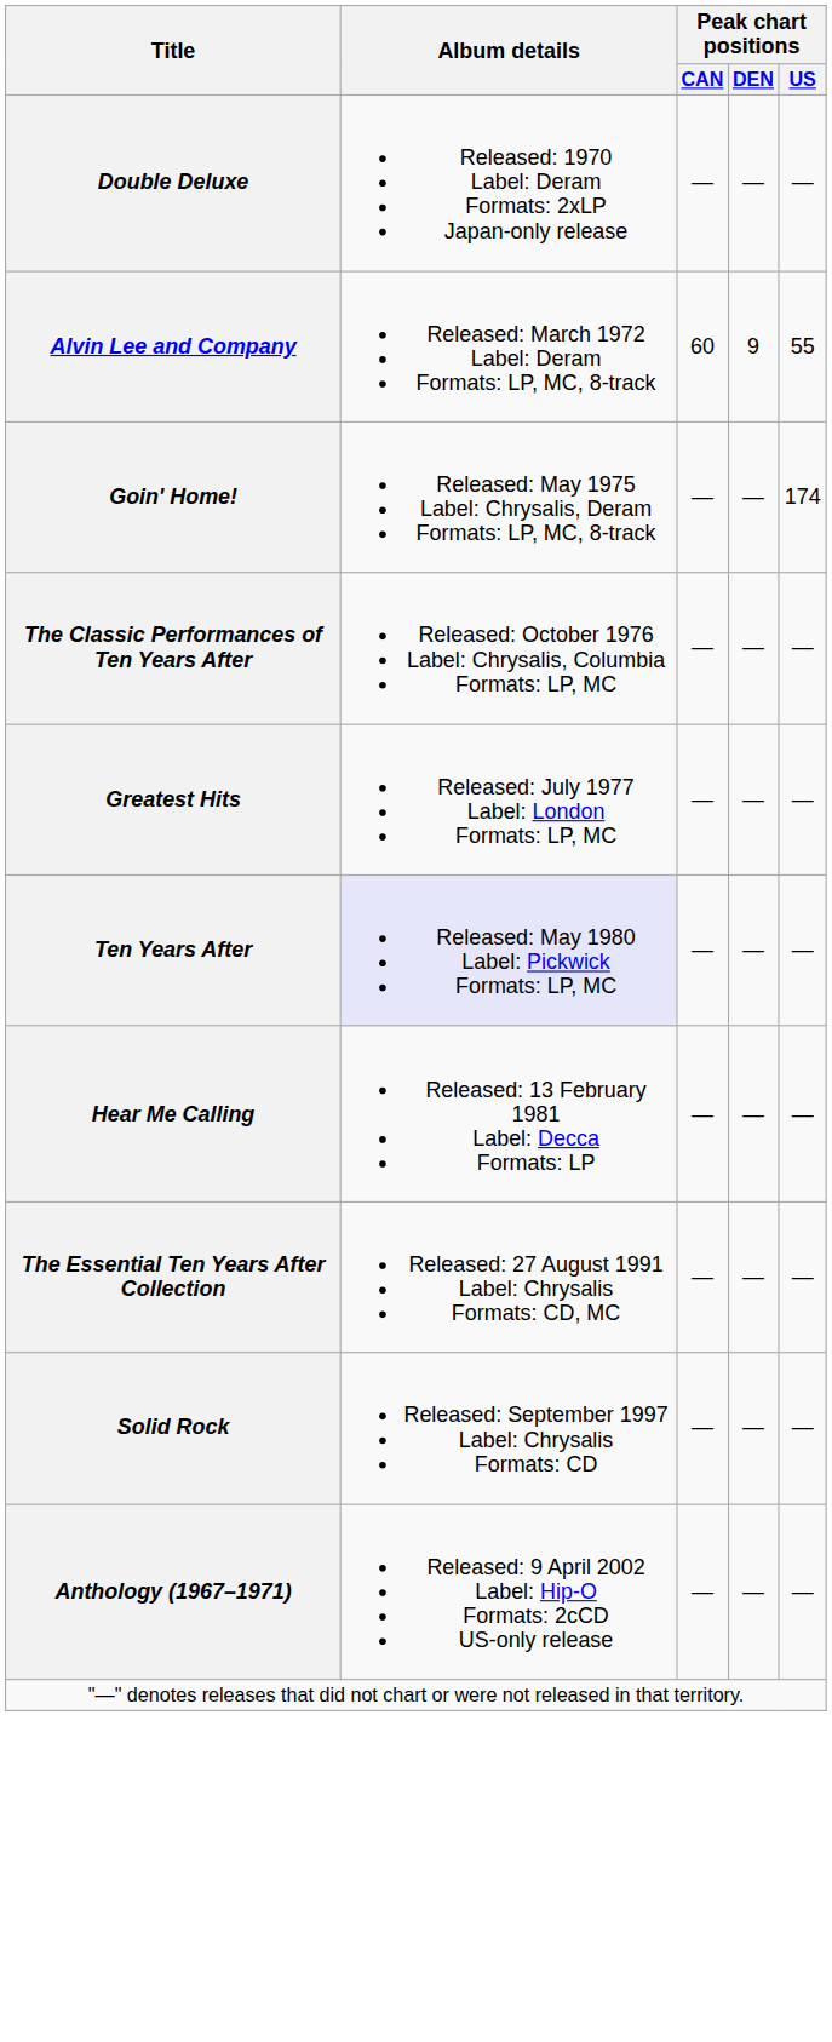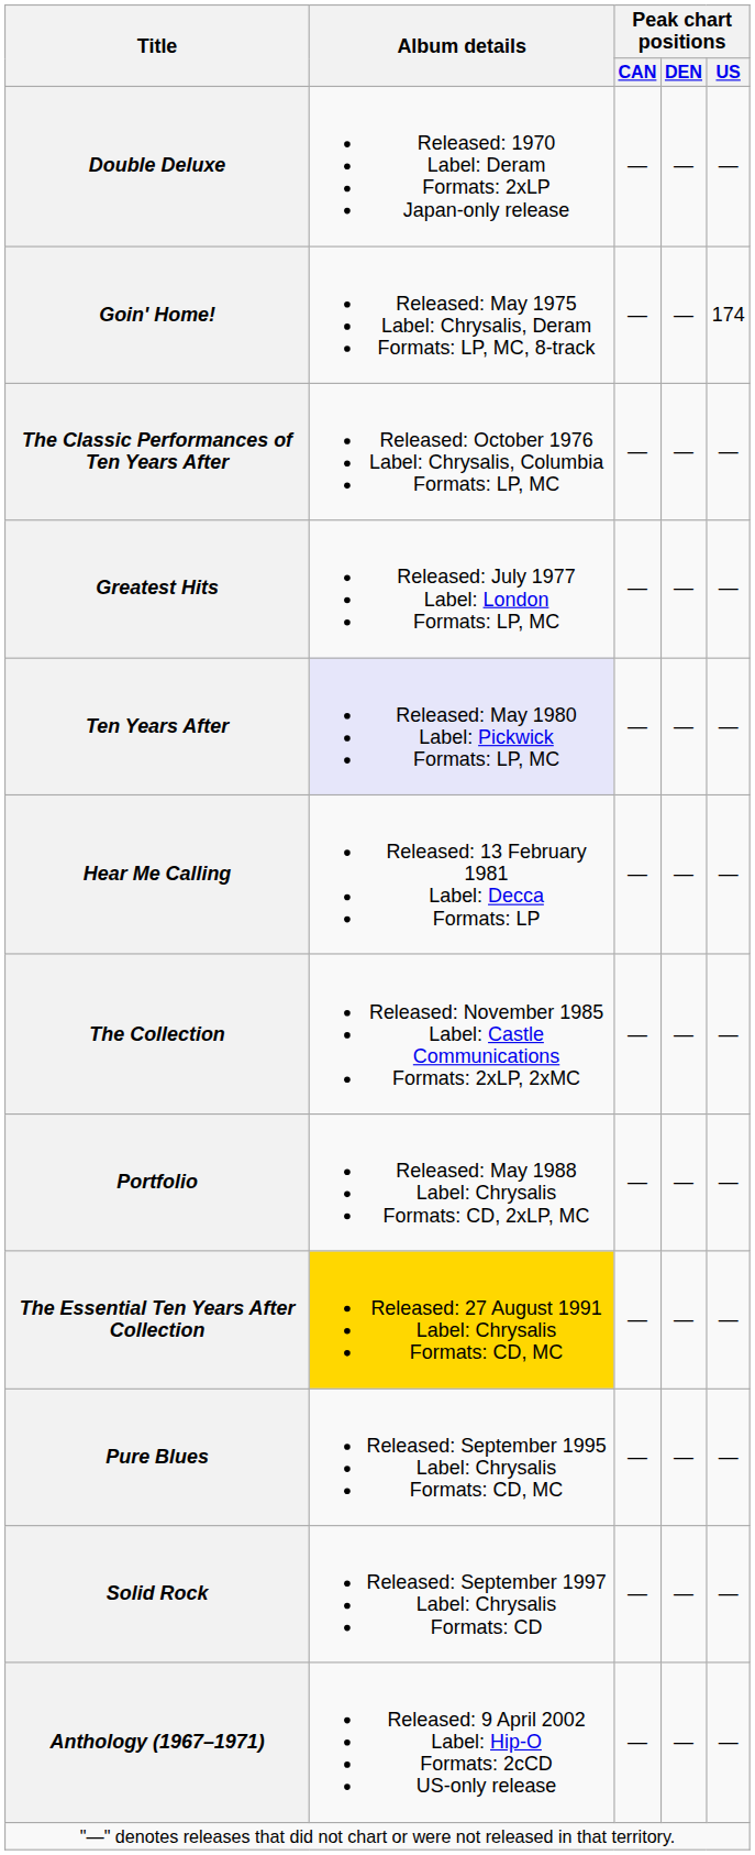- row: Alvin Lee and Company | Released: March 1972 Label: Deram Formats: LP, MC, 8-track | 60 | 9 | 55
+ row: The Collection | Released: November 1985 Label: Castle Communications Formats: 2xLP, 2xMC | — | — | —
+ row: Portfolio | Released: May 1988 Label: Chrysalis Formats: CD, 2xLP, MC | — | — | —
The Essential Ten Years After Collection | Album details: no background -> gold background
+ row: Pure Blues | Released: September 1995 Label: Chrysalis Formats: CD, MC | — | — | —
